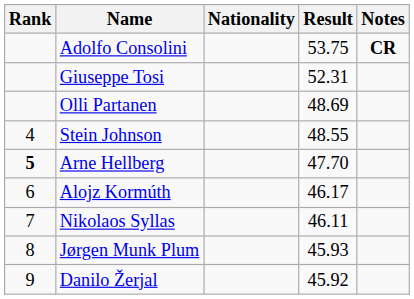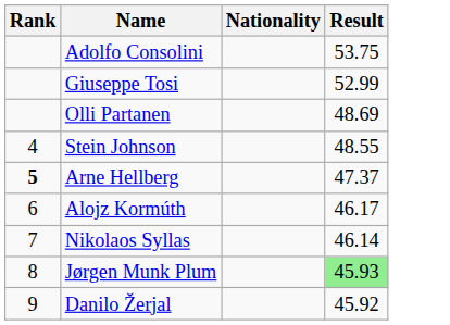- column: Notes | CR
Giuseppe Tosi | Result: 52.31 -> 52.99
Arne Hellberg | Result: 47.70 -> 47.37
Nikolaos Syllas | Result: 46.11 -> 46.14
Jørgen Munk Plum | Result: no background -> lightgreen background
